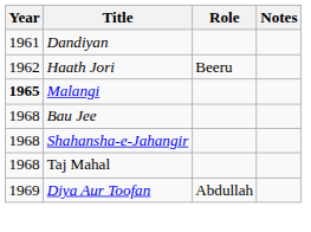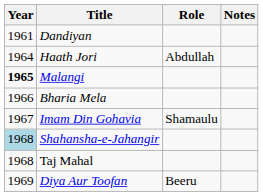Haath Jori | Year: 1962 -> 1964
Haath Jori | Role: Beeru -> Abdullah
+ row: 1966 | Bharia Mela
+ row: 1967 | Imam Din Gohavia | Shamaulu
- row: 1968 | Bau Jee
Shahansha-e-Jahangir | Year: no background -> lightblue background
Diya Aur Toofan | Role: Abdullah -> Beeru
